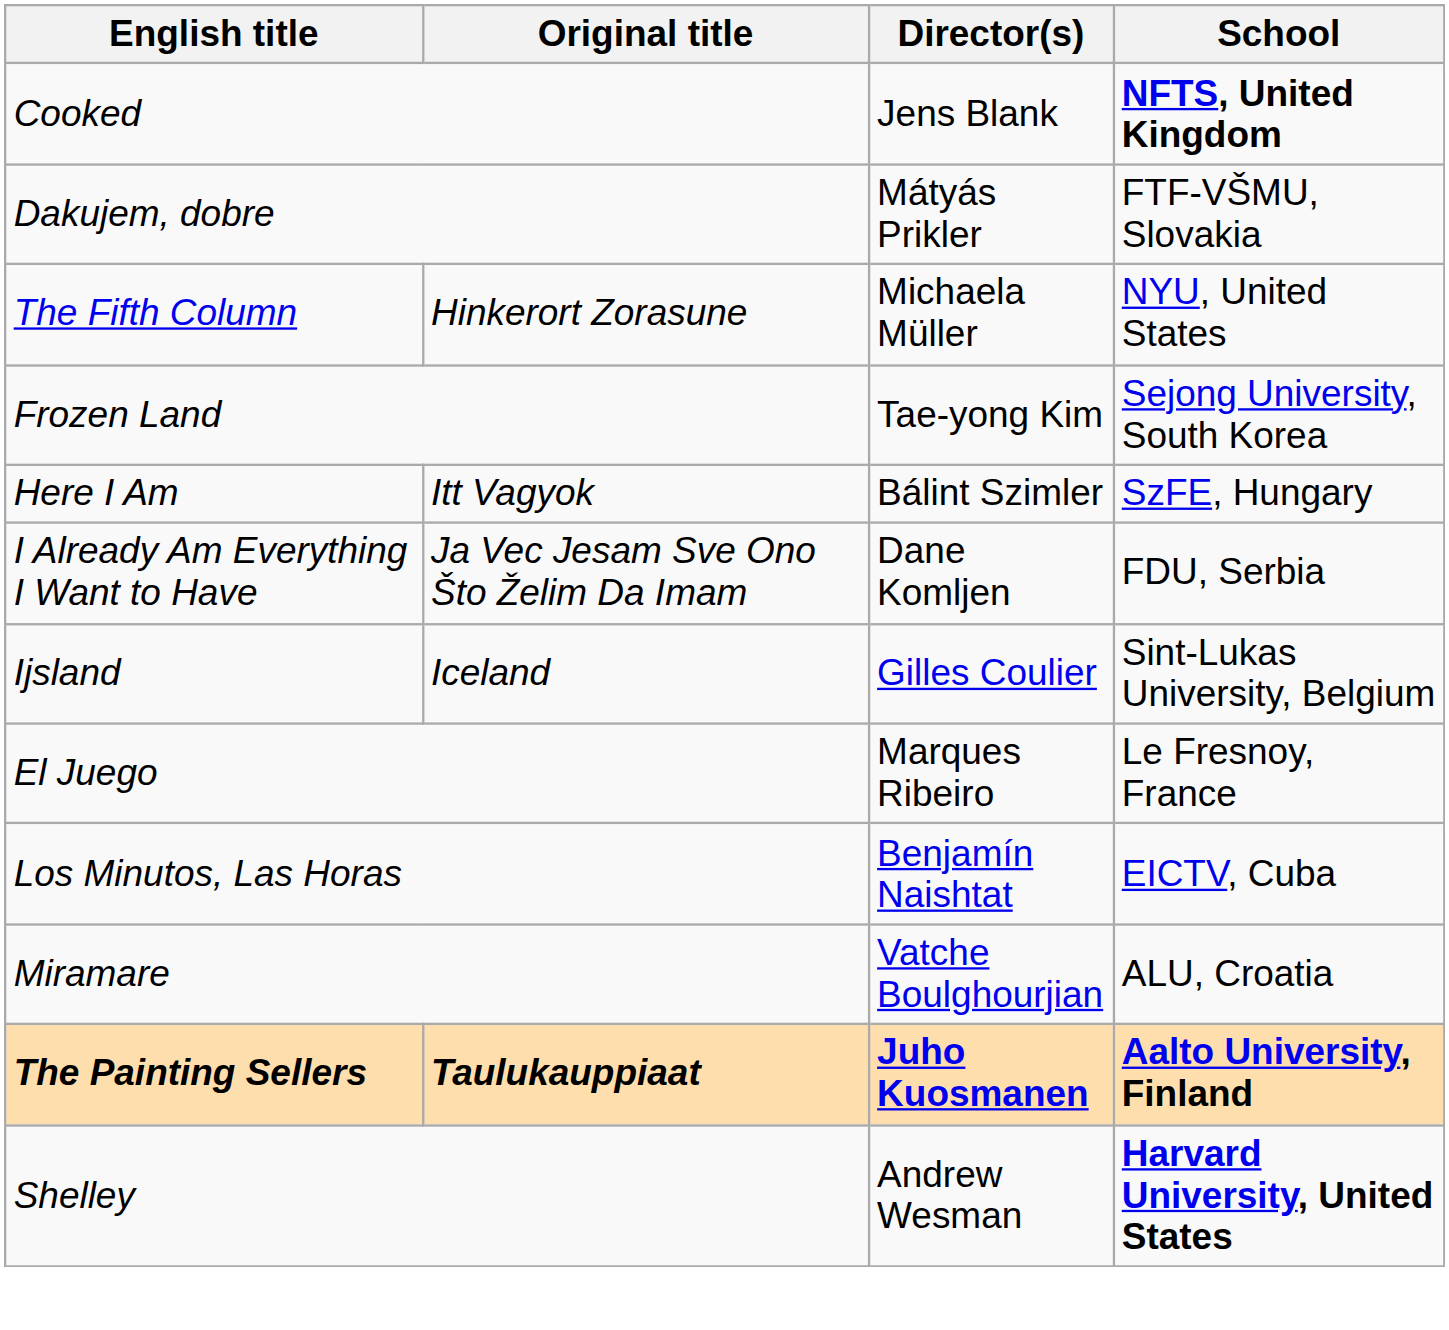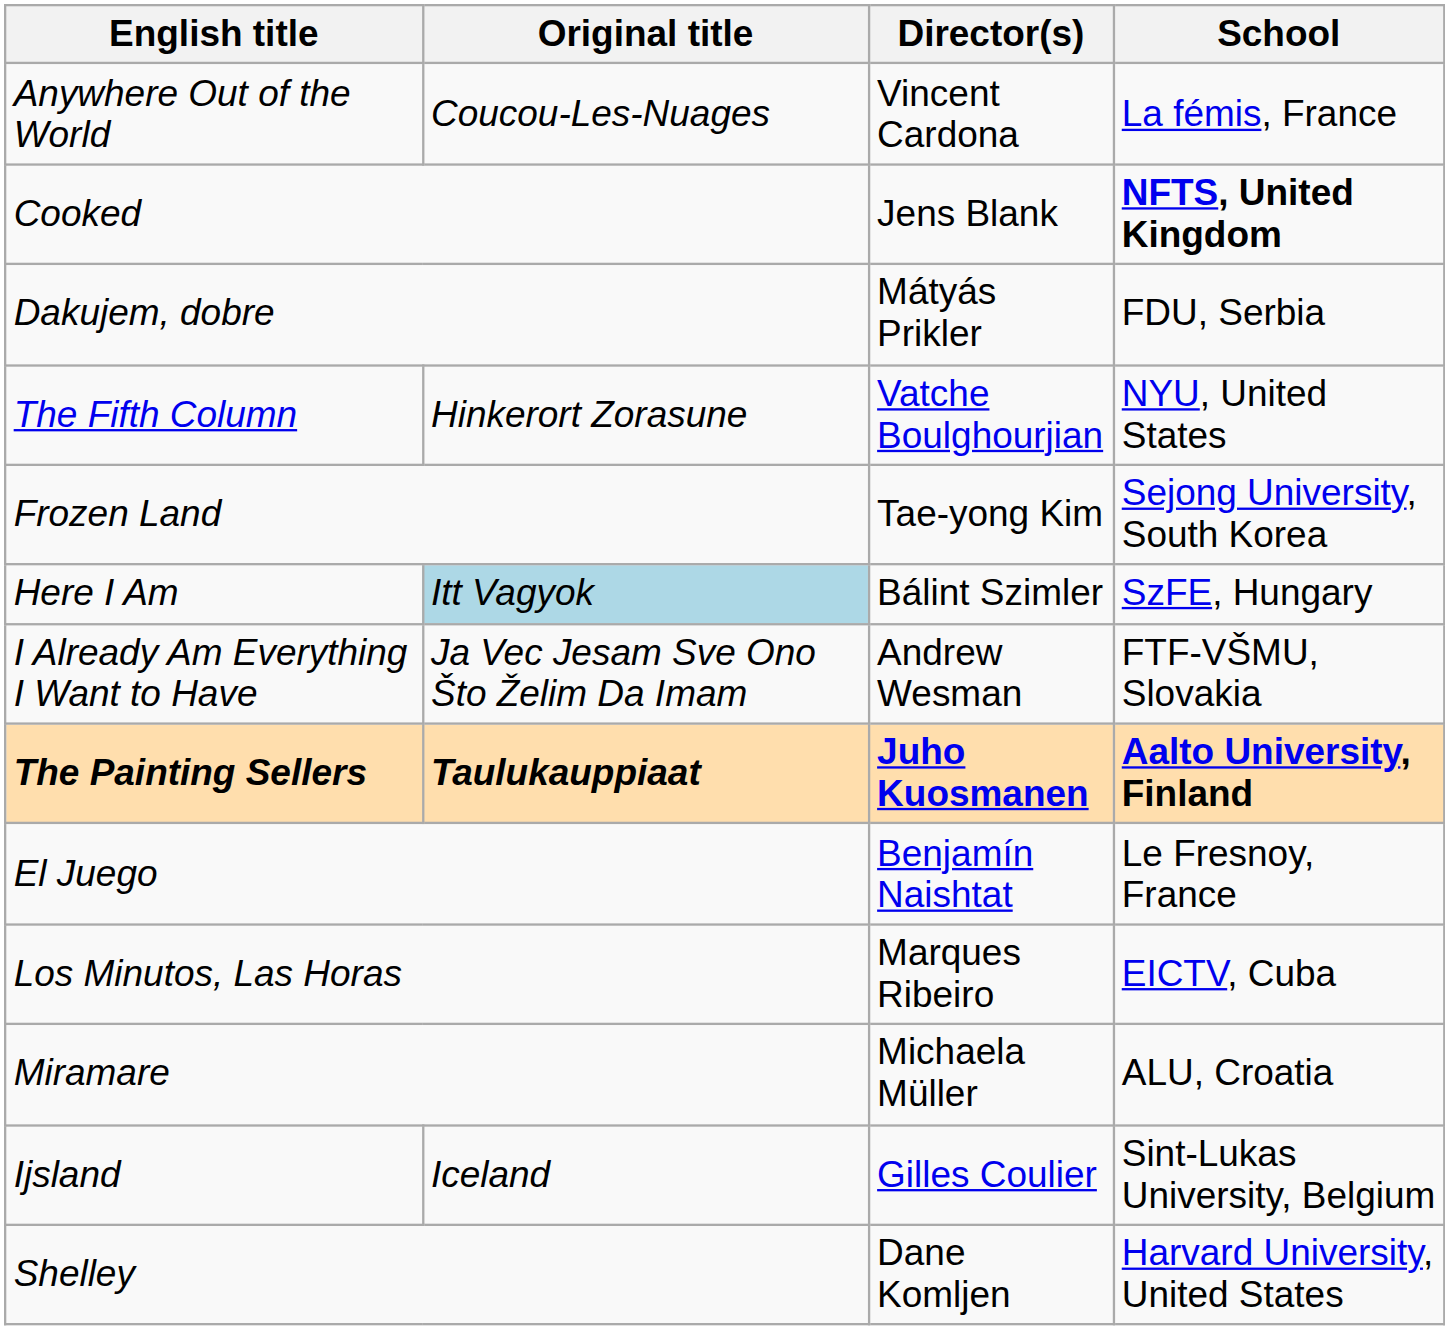+ row: Anywhere Out of the World | Coucou-Les-Nuages | Vincent Cardona | La fémis, France
Dakujem, dobre | School: FTF-VŠMU, Slovakia -> FDU, Serbia
The Fifth Column | Director(s): Michaela Müller -> Vatche Boulghourjian
Here I Am | Original title: no background -> lightblue background
I Already Am Everything I Want to Have | Director(s): Dane Komljen -> Andrew Wesman
I Already Am Everything I Want to Have | School: FDU, Serbia -> FTF-VŠMU, Slovakia
rows swapped: Ijsland <-> The Painting Sellers
El Juego | Director(s): Marques Ribeiro -> Benjamín Naishtat
Los Minutos, Las Horas | Director(s): Benjamín Naishtat -> Marques Ribeiro
Miramare | Director(s): Vatche Boulghourjian -> Michaela Müller
Shelley | Director(s): Andrew Wesman -> Dane Komljen
Shelley | School: bold -> normal
